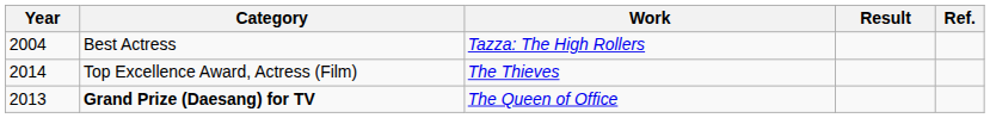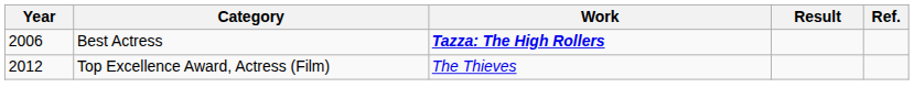Best Actress | Year: 2004 -> 2006
Best Actress | Work: normal -> bold
Top Excellence Award, Actress (Film) | Year: 2014 -> 2012
- row: 2013 | Grand Prize (Daesang) for TV | The Queen of Office
